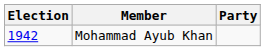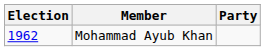Mohammad Ayub Khan | Election: 1942 -> 1962
